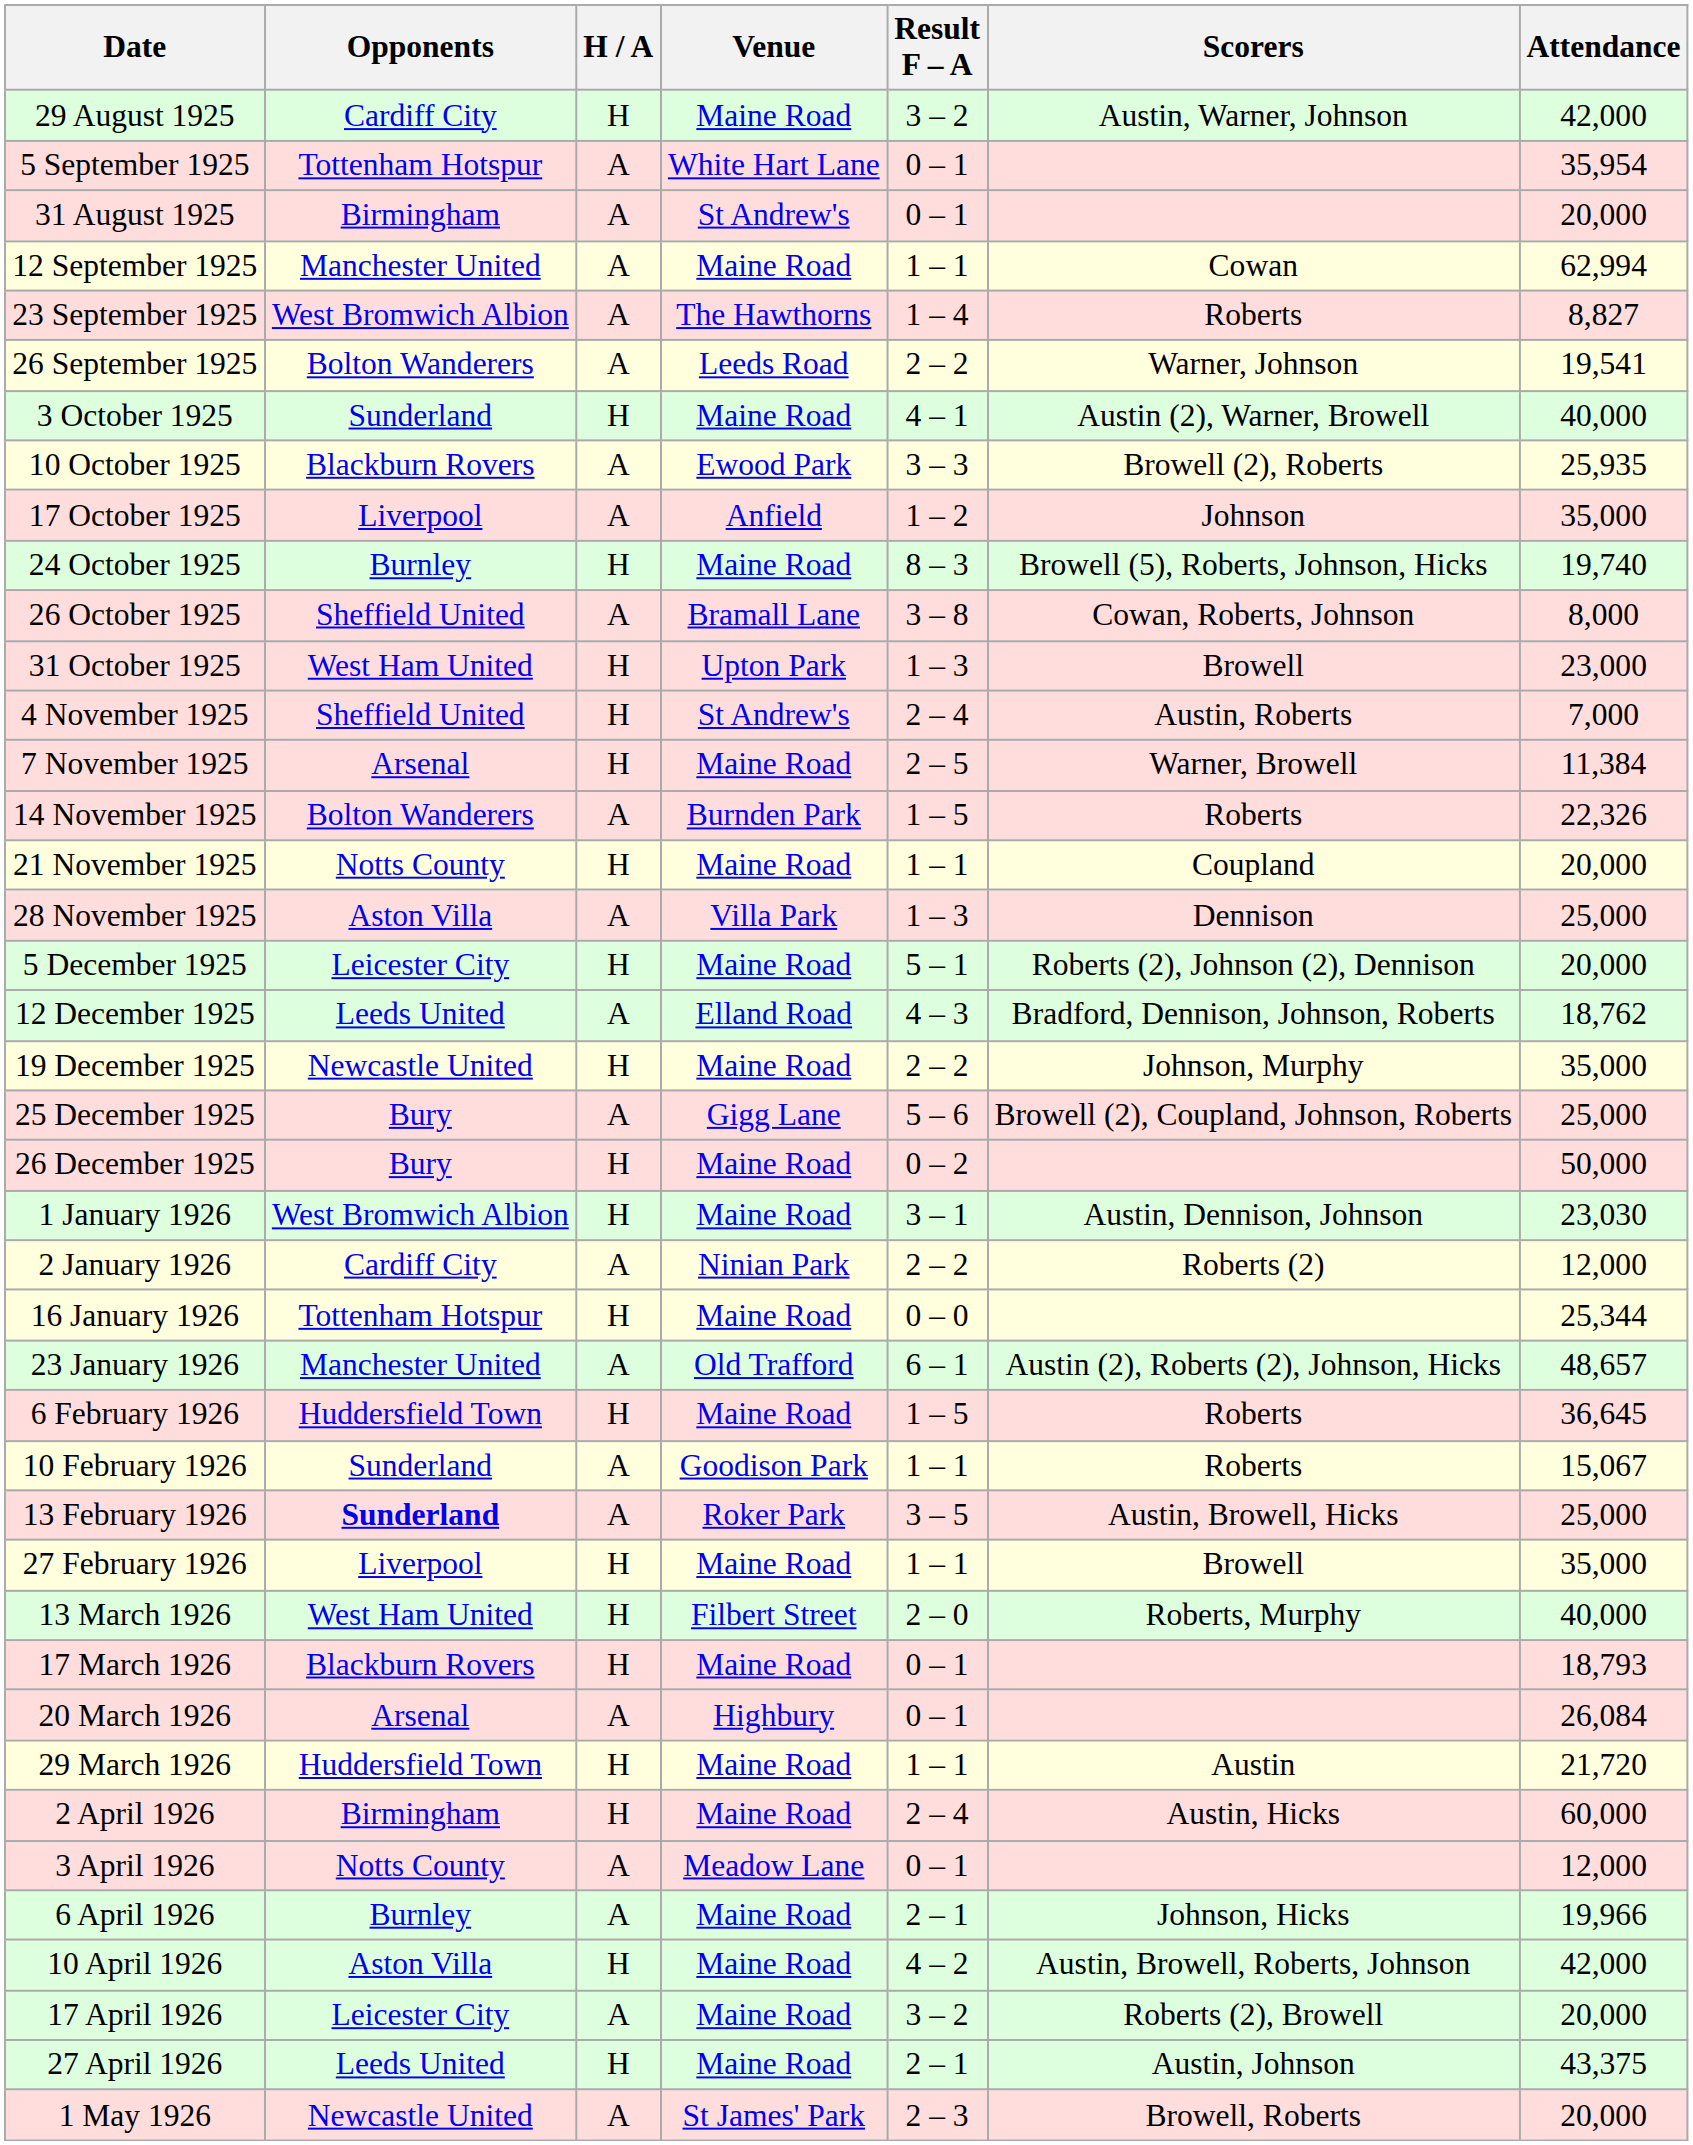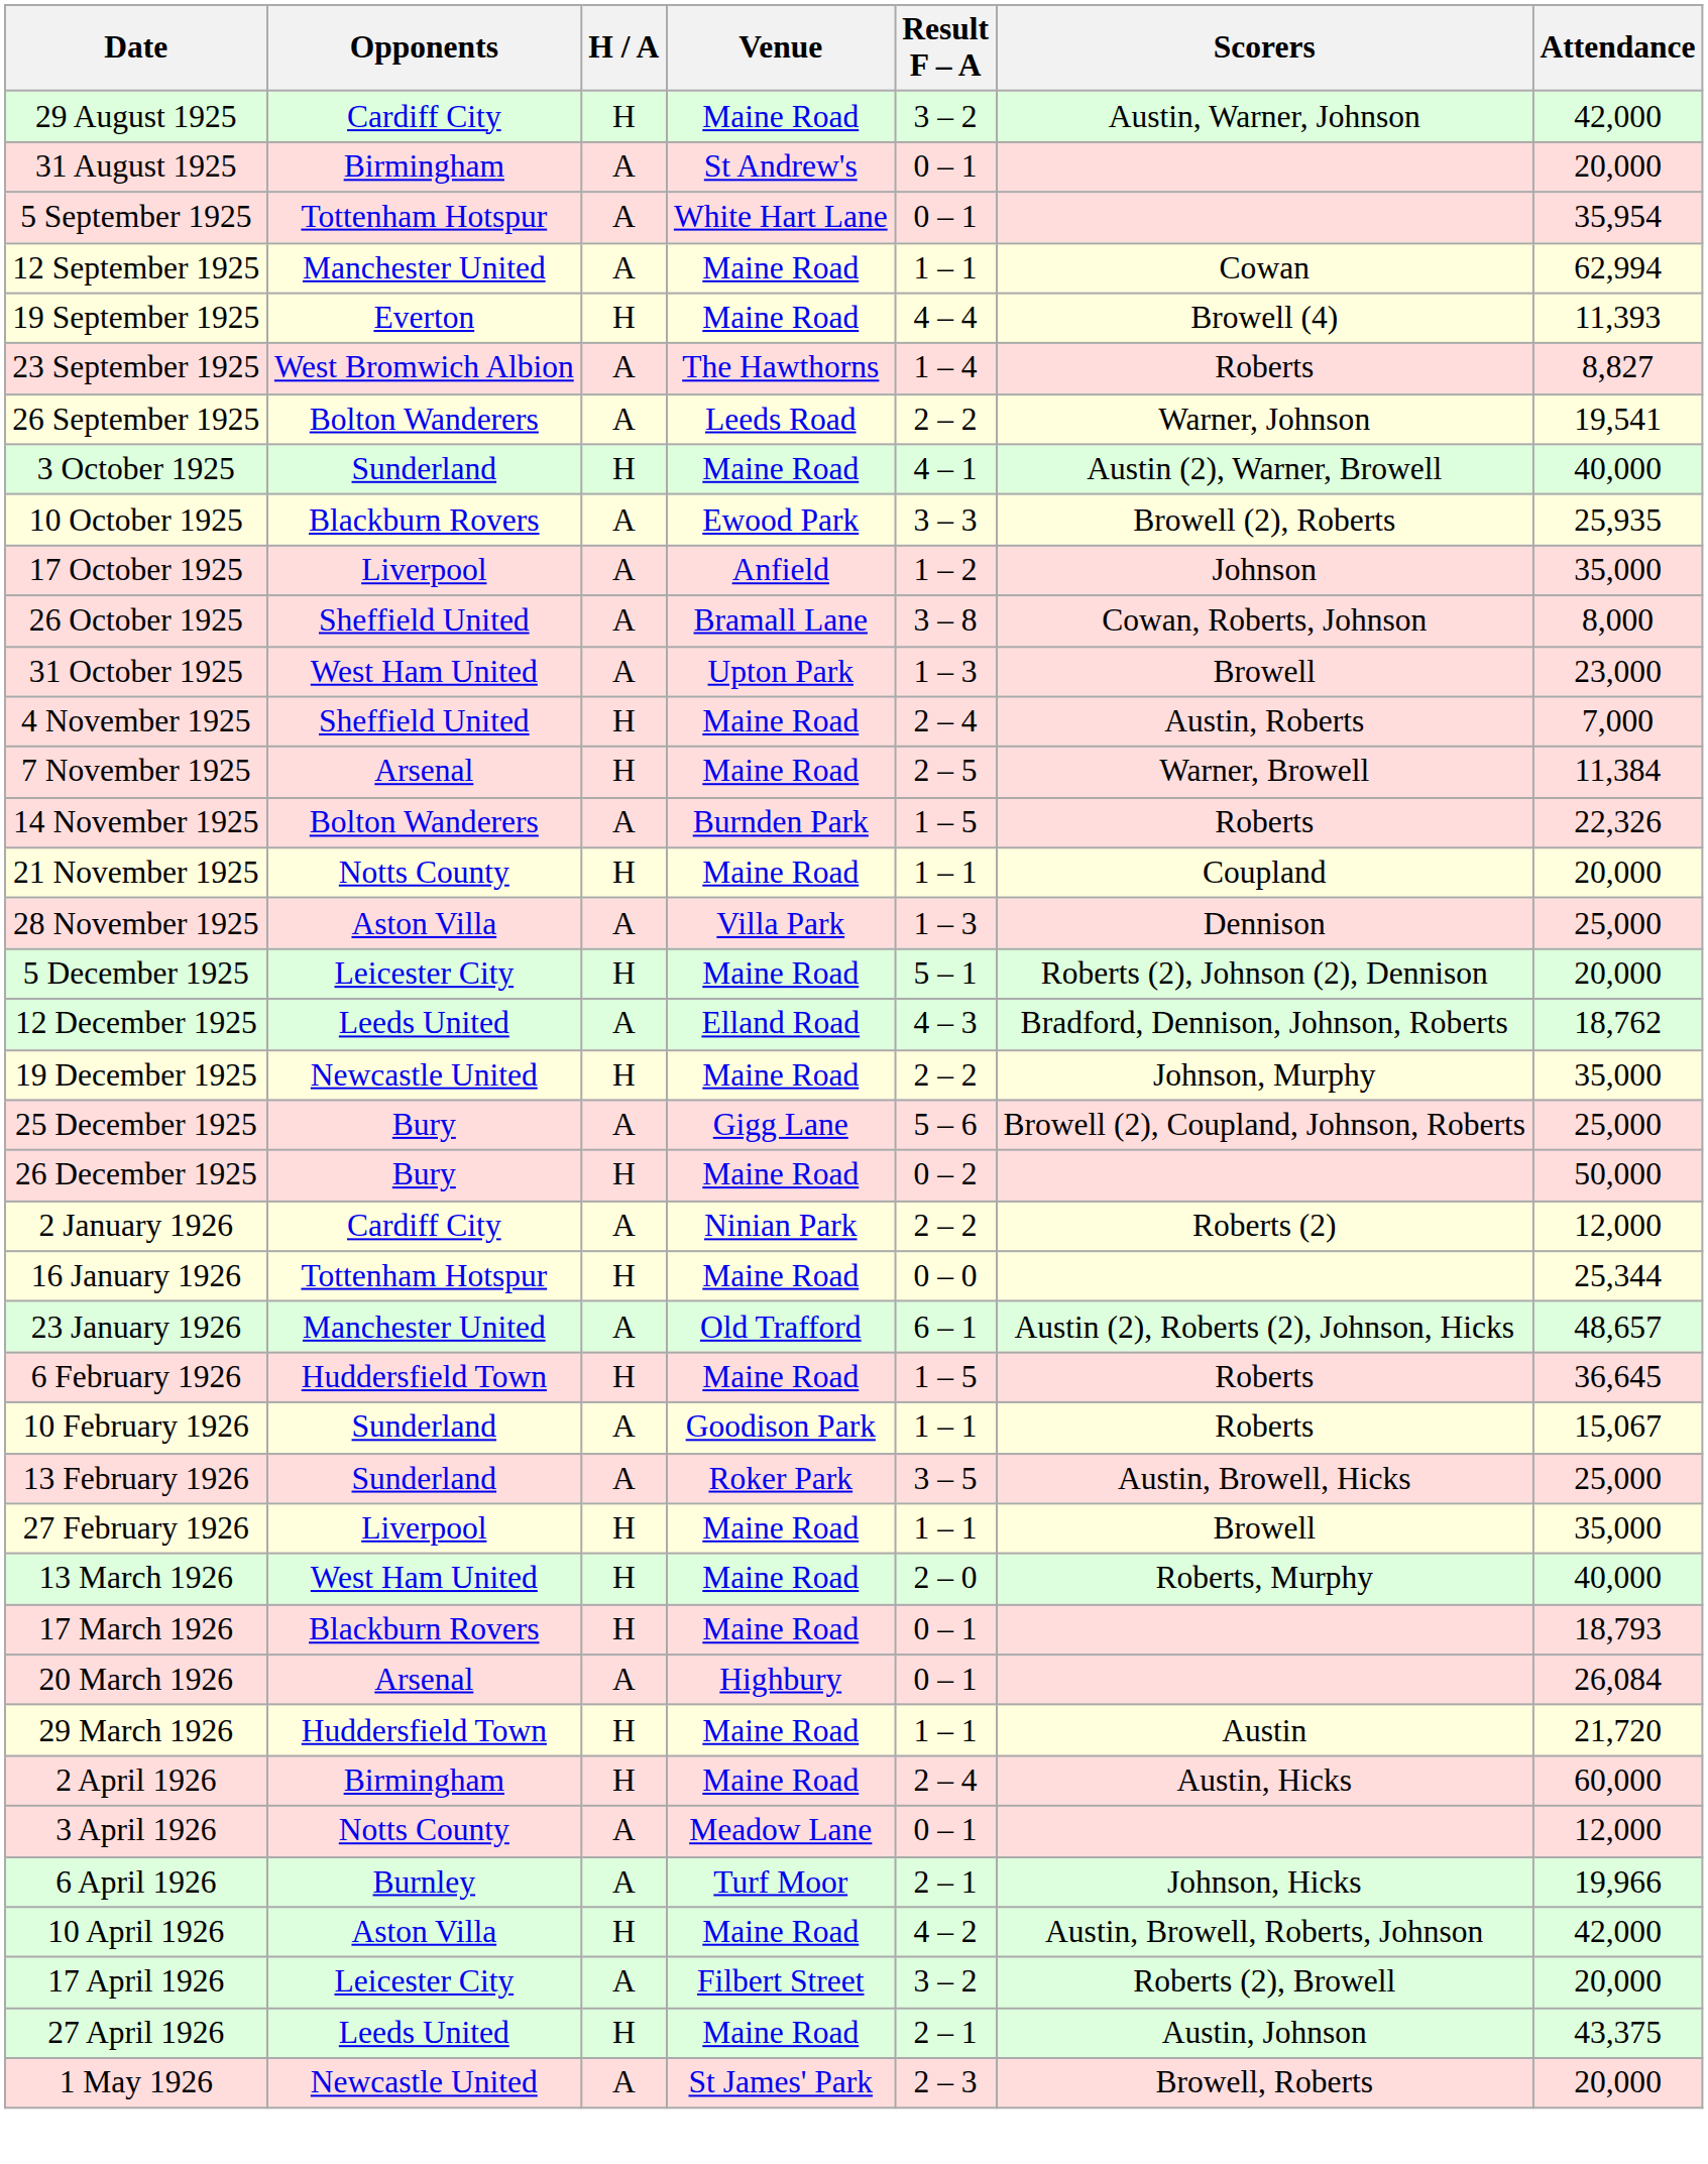rows swapped: 31 August 1925 <-> 5 September 1925
+ row: 19 September 1925 | Everton | H | Maine Road | 4 – 4 | Browell (4) | 11,393
- row: 24 October 1925 | Burnley | H | Maine Road | 8 – 3 | Browell (5), Roberts, Johnson, Hicks | 19,740
31 October 1925 | H / A: H -> A
4 November 1925 | Venue: St Andrew's -> Maine Road
- row: 1 January 1926 | West Bromwich Albion | H | Maine Road | 3 – 1 | Austin, Dennison, Johnson | 23,030
13 February 1926 | Opponents: bold -> normal
13 March 1926 | Venue: Filbert Street -> Maine Road
6 April 1926 | Venue: Maine Road -> Turf Moor
17 April 1926 | Venue: Maine Road -> Filbert Street
